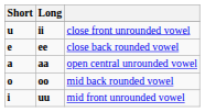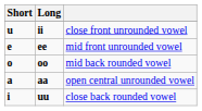ee | column 3: close back rounded vowel -> mid front unrounded vowel
rows swapped: aa <-> oo
uu | column 3: mid front unrounded vowel -> close back rounded vowel
